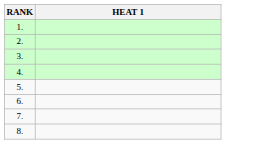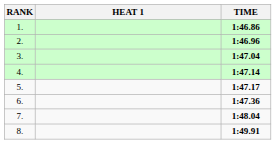+ column: TIME | 1:46.86 | 1:46.96 | 1:47.04 | 1:47.14 | 1:47.17 | 1:47.36 | 1:48.04 | 1:49.91
